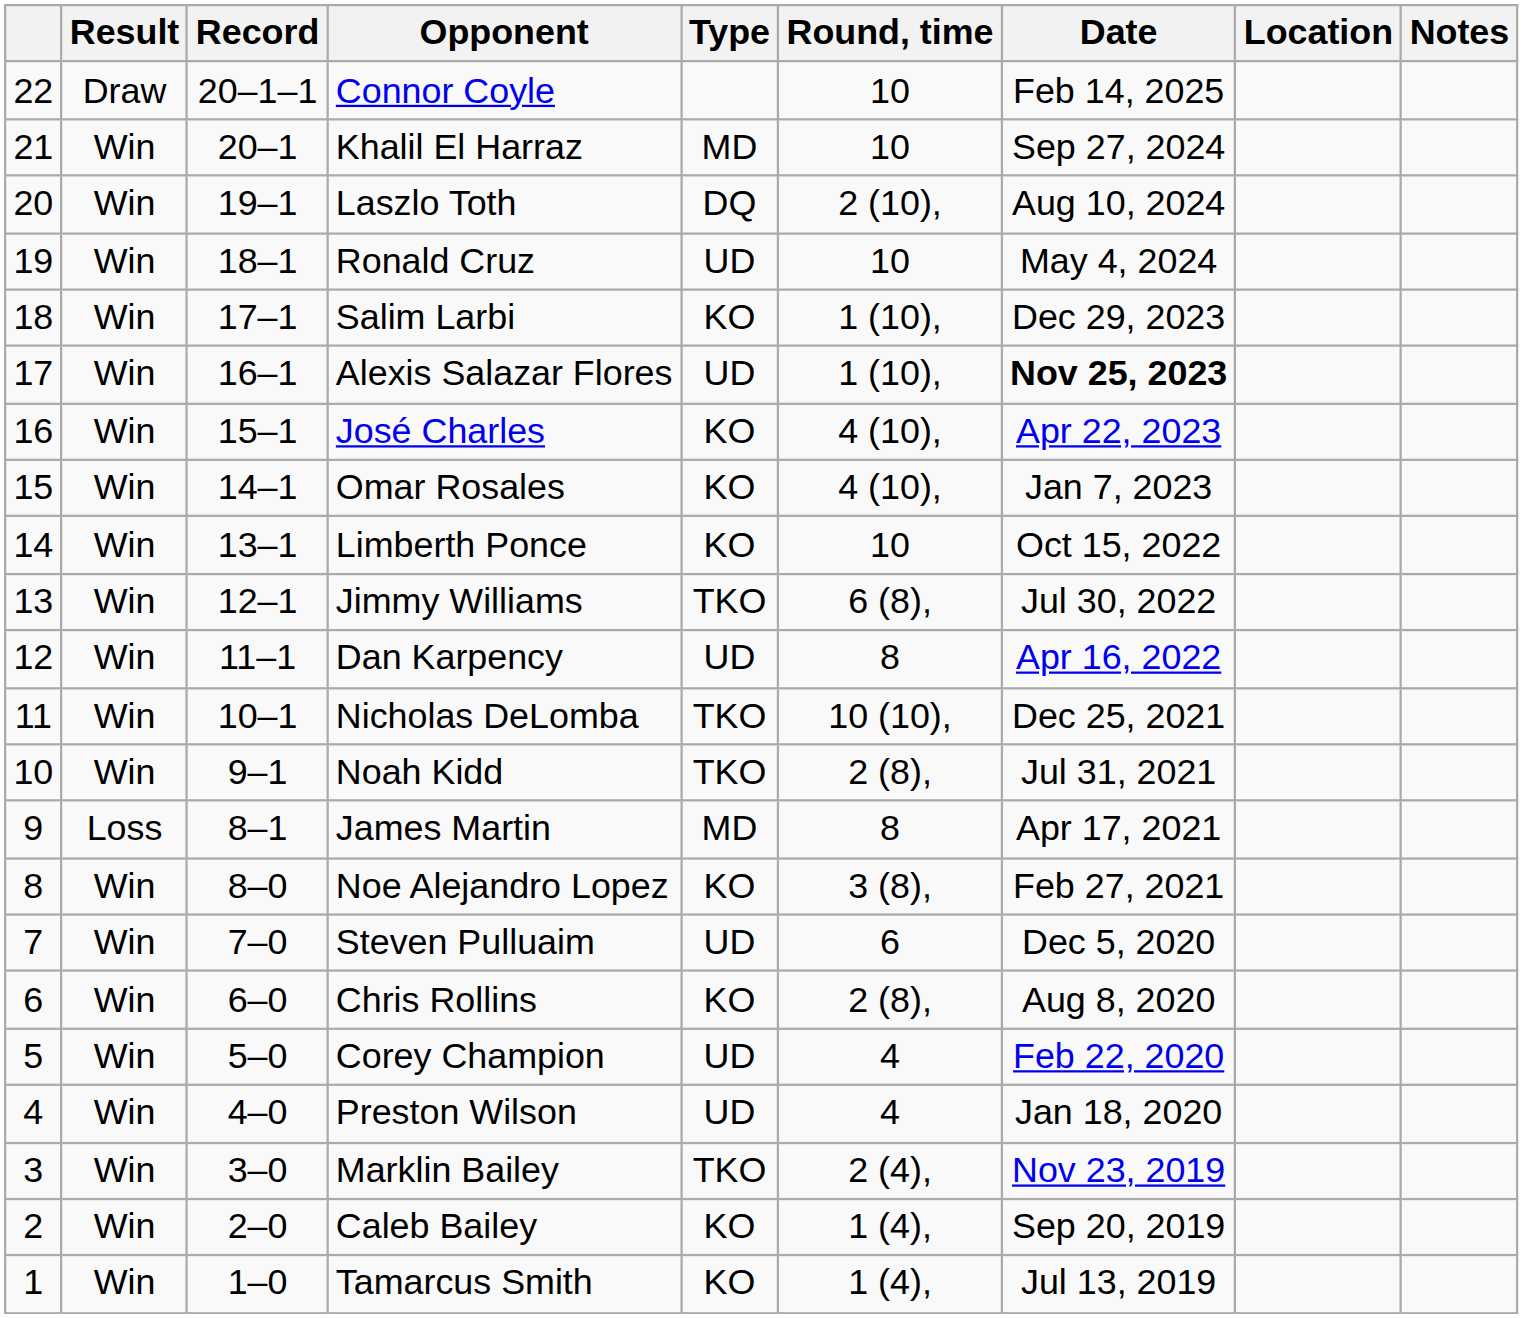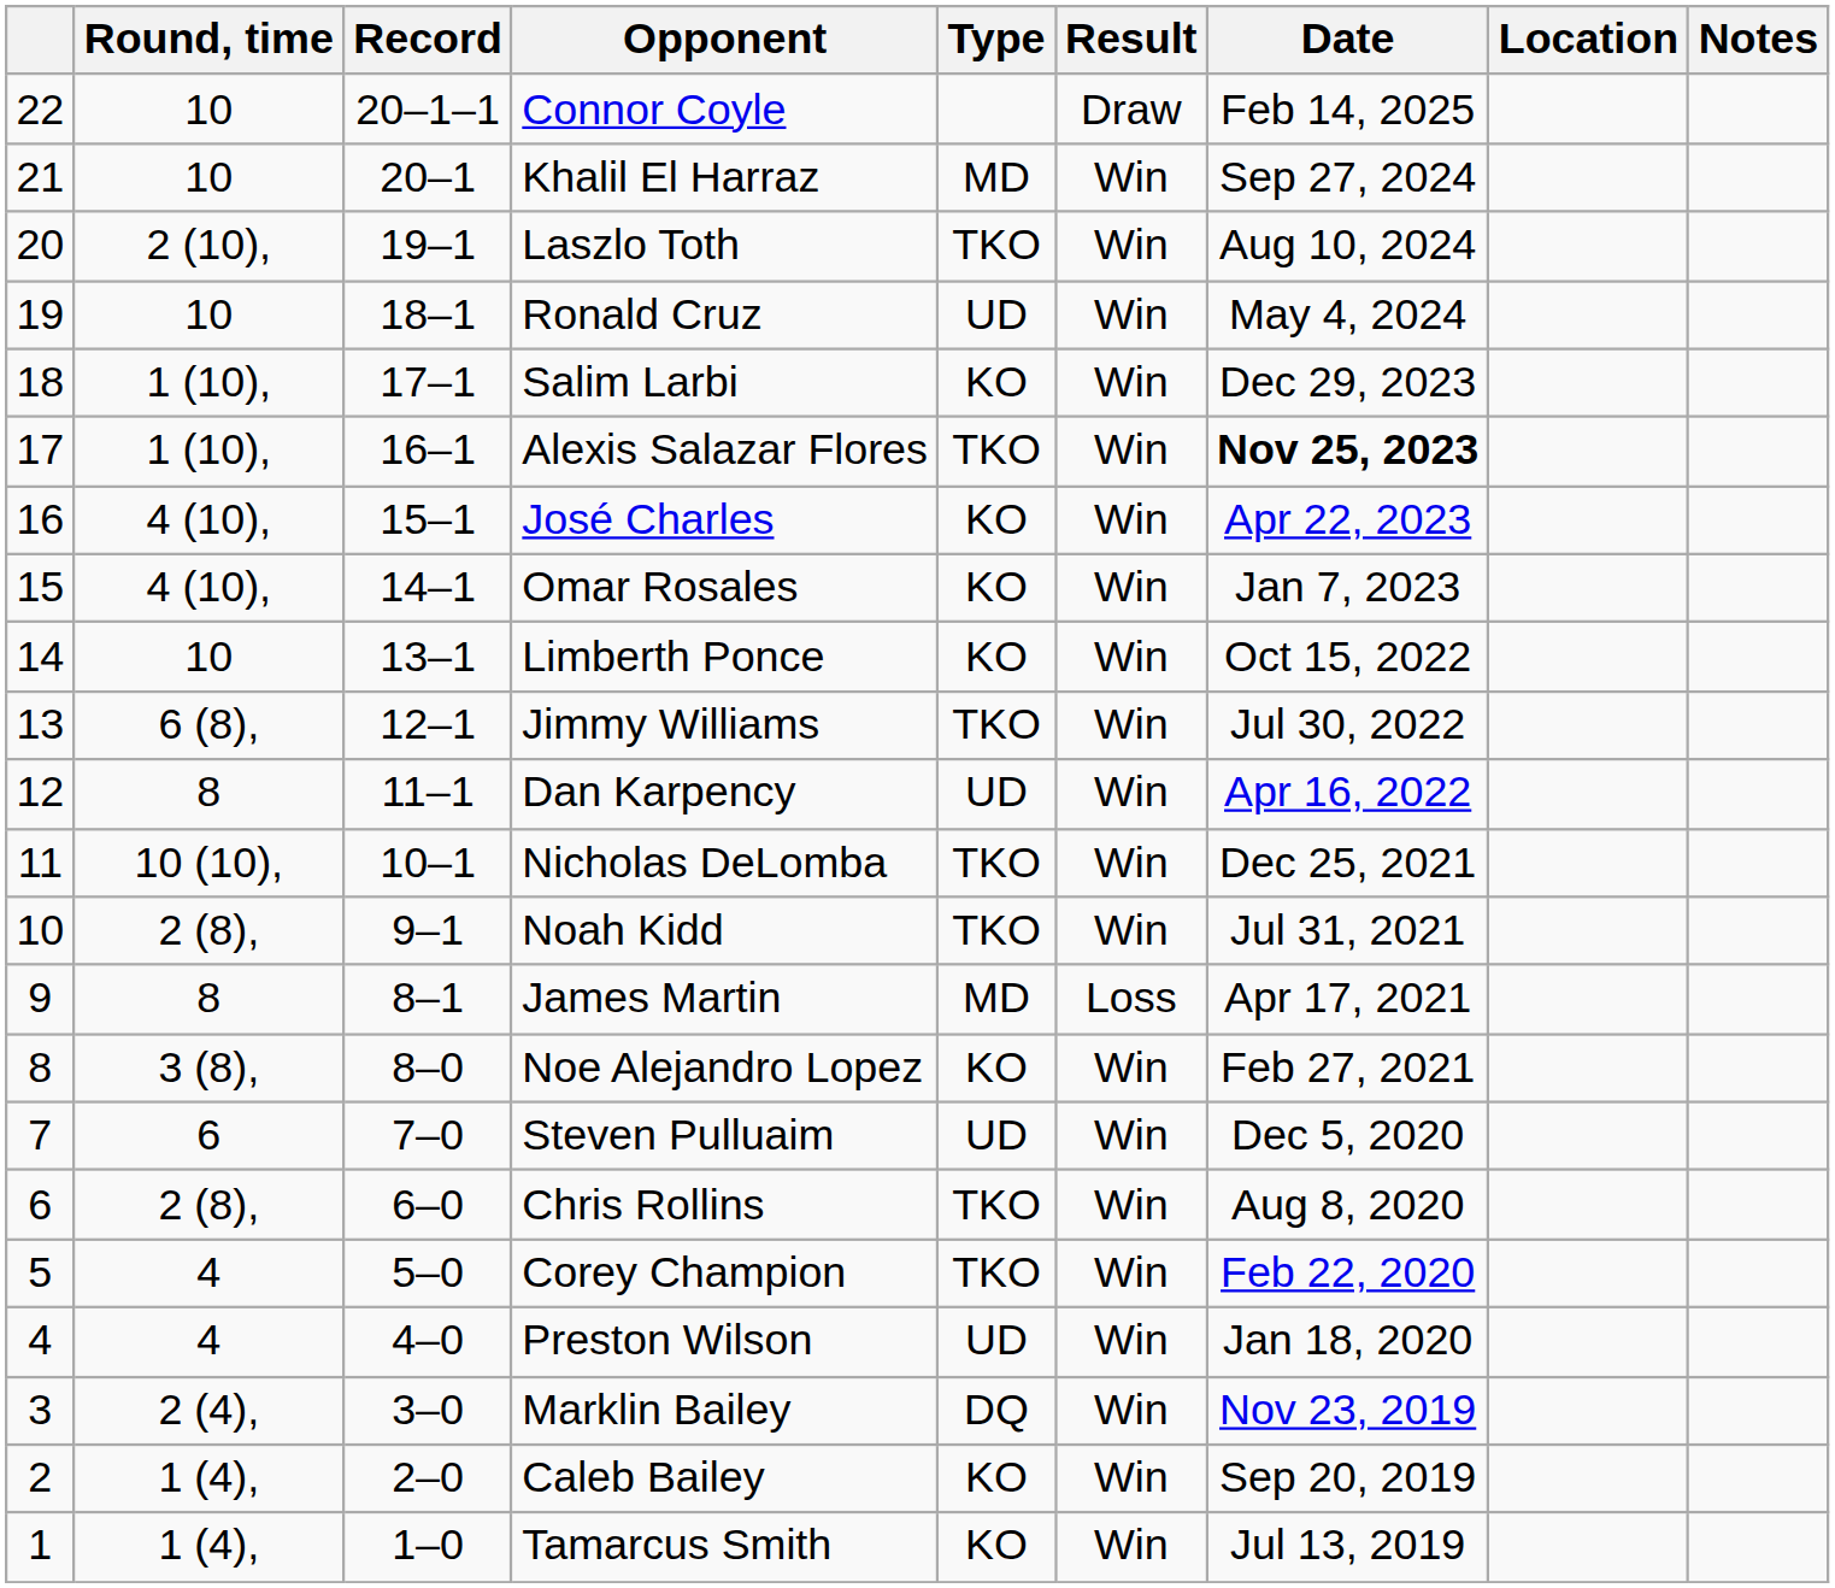columns swapped: Result <-> Round, time
Laszlo Toth | Type: DQ -> TKO
Alexis Salazar Flores | Type: UD -> TKO
Chris Rollins | Type: KO -> TKO
Corey Champion | Type: UD -> TKO
Marklin Bailey | Type: TKO -> DQ
